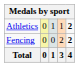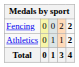rows swapped: Athletics <-> Fencing
